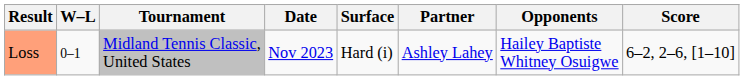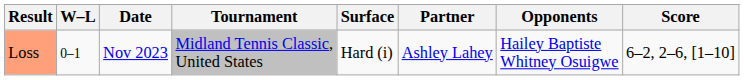columns swapped: Date <-> Tournament
